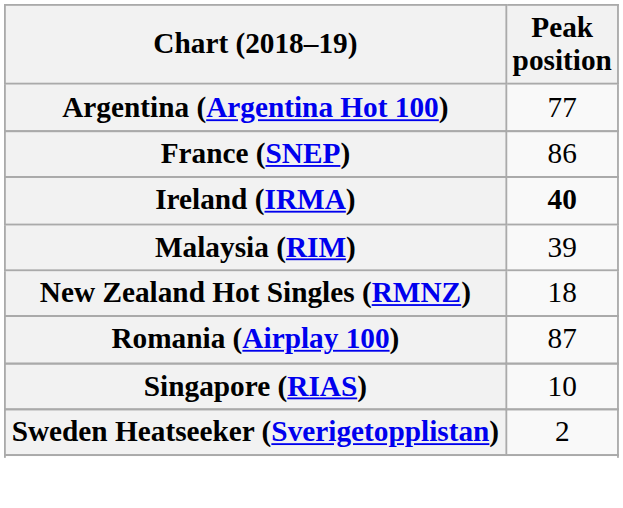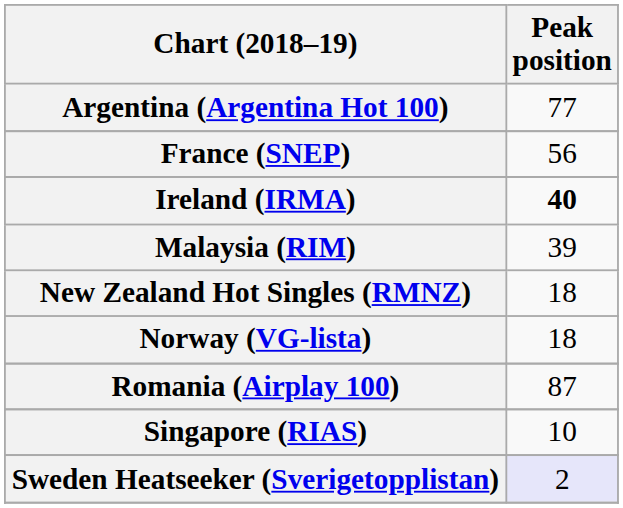France (SNEP) | Peak position: 86 -> 56
+ row: Norway (VG-lista) | 18
Sweden Heatseeker (Sverigetopplistan) | Peak position: no background -> lavender background
